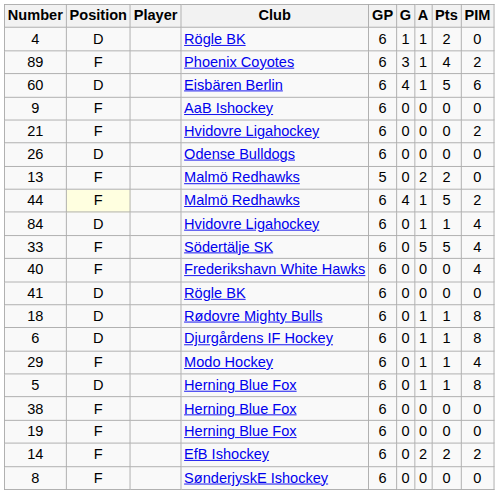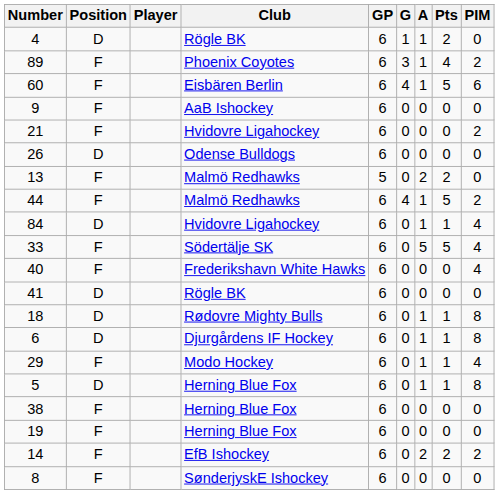60 | Position: D -> F
44 | Position: lightyellow background -> no background
